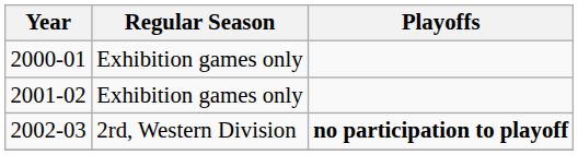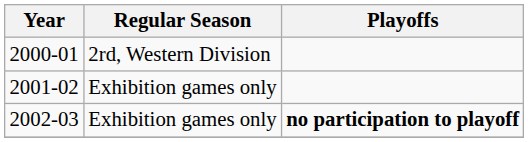2000-01 | Regular Season: Exhibition games only -> 2rd, Western Division
2002-03 | Regular Season: 2rd, Western Division -> Exhibition games only
